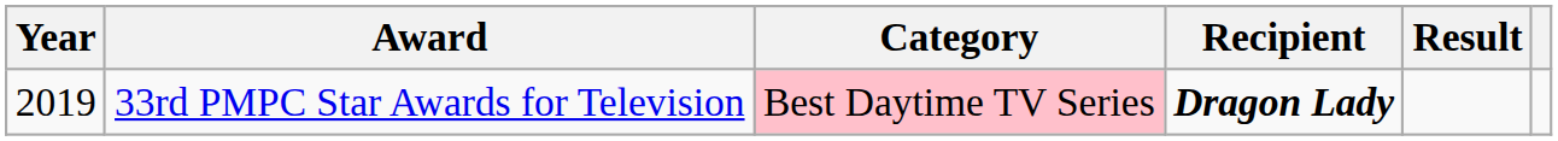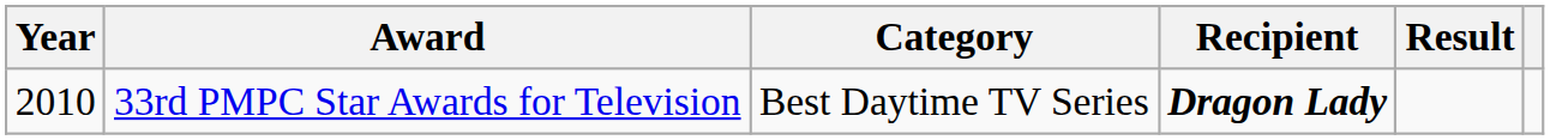33rd PMPC Star Awards for Television | Year: 2019 -> 2010
33rd PMPC Star Awards for Television | Category: pink background -> no background
